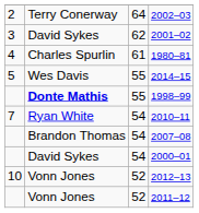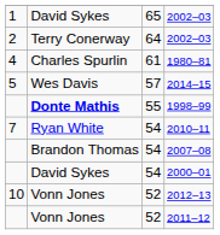+ row: 1 | David Sykes | 65 | 2002–03
- row: 3 | David Sykes | 62 | 2001–02
2014–15 | column 3: 55 -> 57
